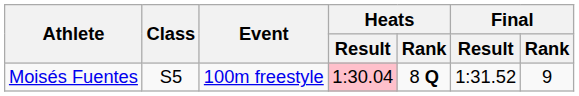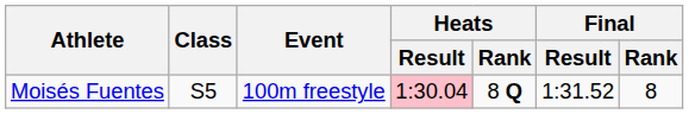Moisés Fuentes | Final / Rank: 9 -> 8
